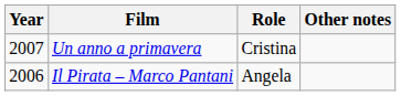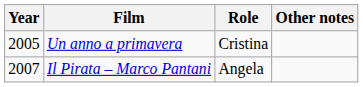Un anno a primavera | Year: 2007 -> 2005
Il Pirata – Marco Pantani | Year: 2006 -> 2007
